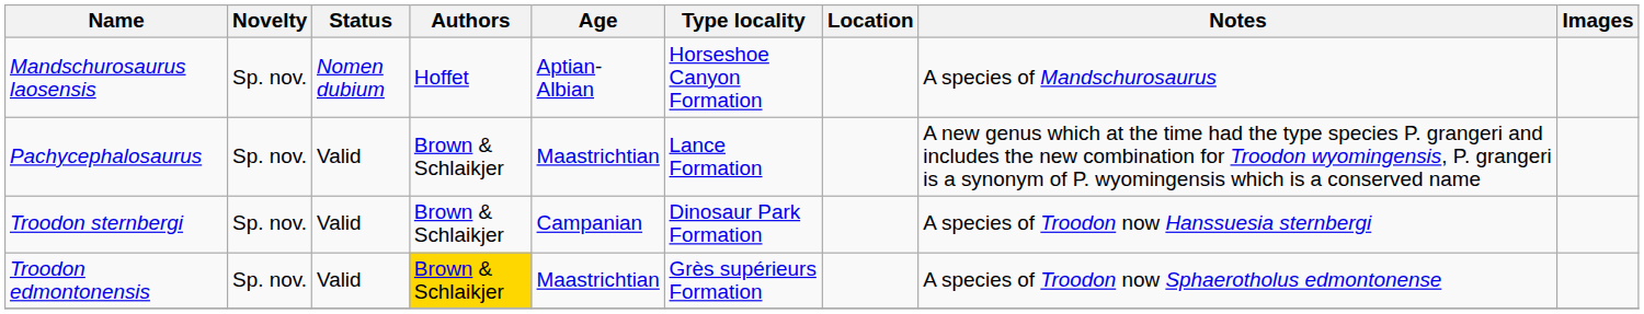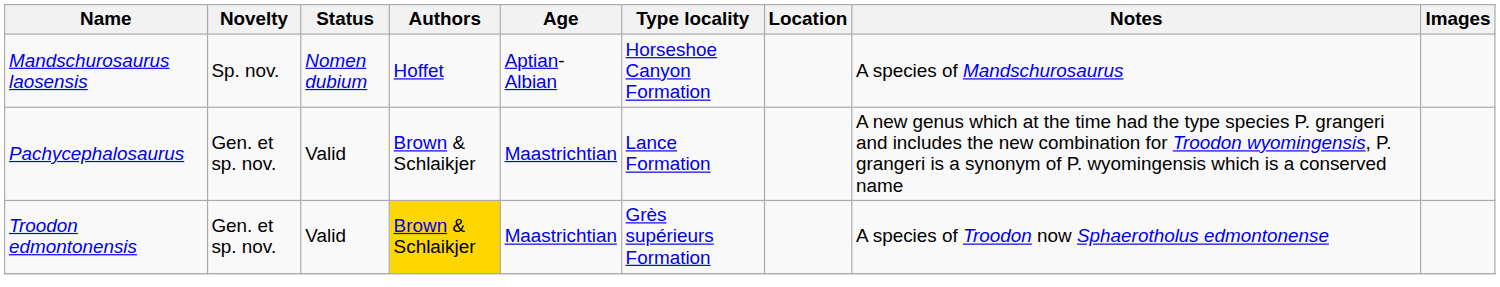Pachycephalosaurus | Novelty: Sp. nov. -> Gen. et sp. nov.
- row: Troodon sternbergi | Sp. nov. | Valid | Brown & Schlaikjer | Campanian | Dinosaur Park Formation | A species of Troodon now Hanssuesia sternbergi
Troodon edmontonensis | Novelty: Sp. nov. -> Gen. et sp. nov.
